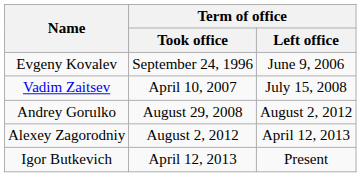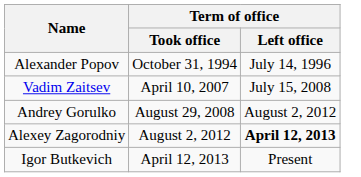+ row: Alexander Popov | October 31, 1994 | July 14, 1996
- row: Evgeny Kovalev | September 24, 1996 | June 9, 2006
Alexey Zagorodniy | Term of office / Left office: normal -> bold
